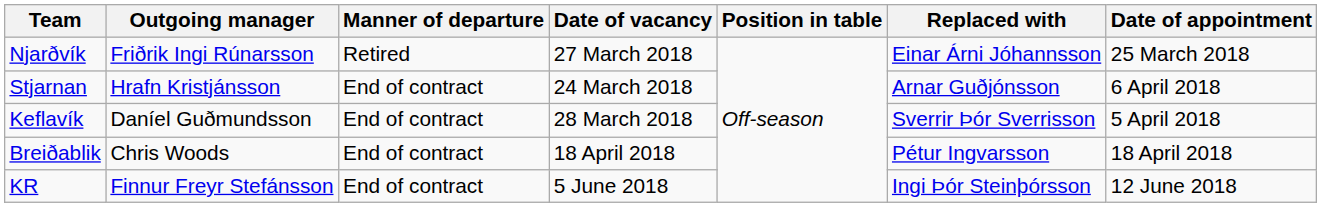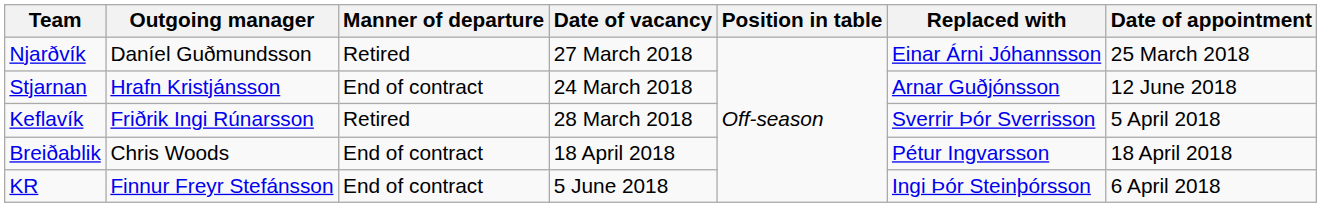Njarðvík | Outgoing manager: Friðrik Ingi Rúnarsson -> Daníel Guðmundsson
Stjarnan | Date of appointment: 6 April 2018 -> 12 June 2018
Keflavík | Outgoing manager: Daníel Guðmundsson -> Friðrik Ingi Rúnarsson
Keflavík | Manner of departure: End of contract -> Retired
KR | Date of appointment: 12 June 2018 -> 6 April 2018
